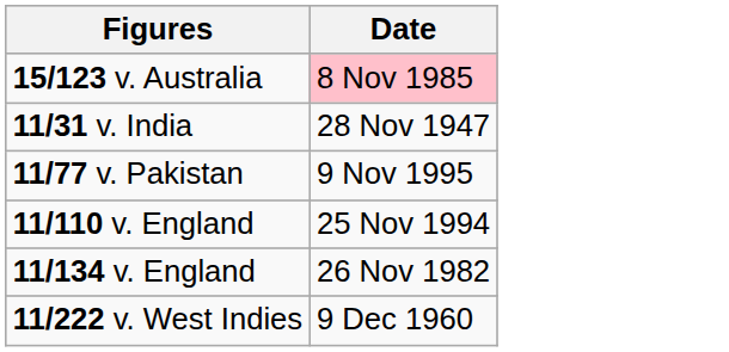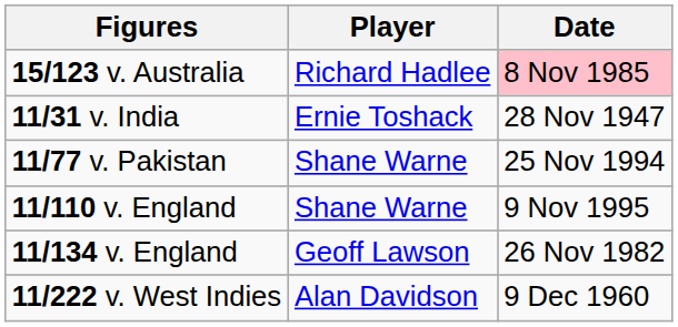+ column: Player | Richard Hadlee | Ernie Toshack | Shane Warne | Shane Warne | Geoff Lawson | Alan Davidson
11/77 v. Pakistan | Date: 9 Nov 1995 -> 25 Nov 1994
11/110 v. England | Date: 25 Nov 1994 -> 9 Nov 1995
